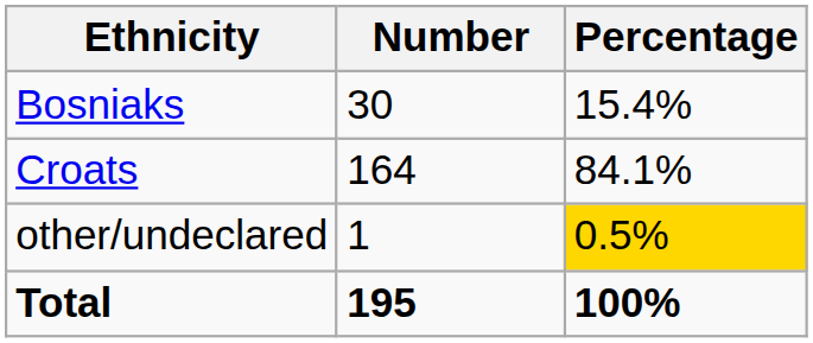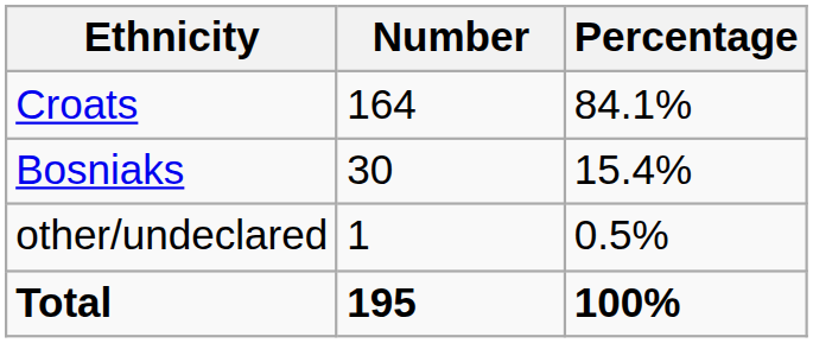rows swapped: Croats <-> Bosniaks
other/undeclared | Percentage: gold background -> no background
